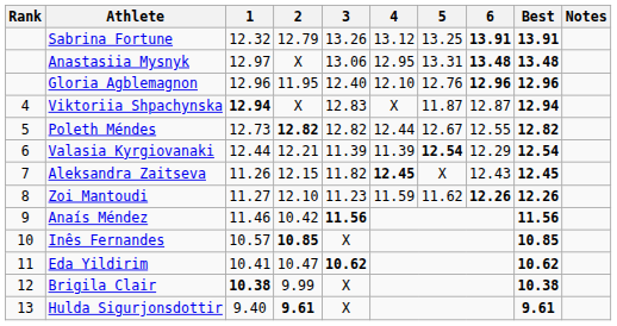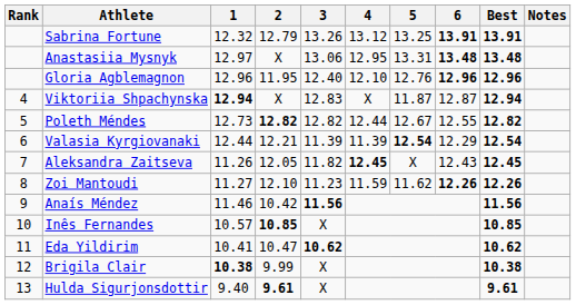Aleksandra Zaitseva | 2: 12.15 -> 12.05
